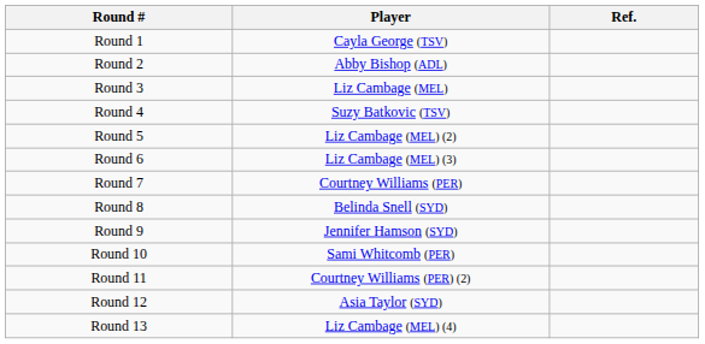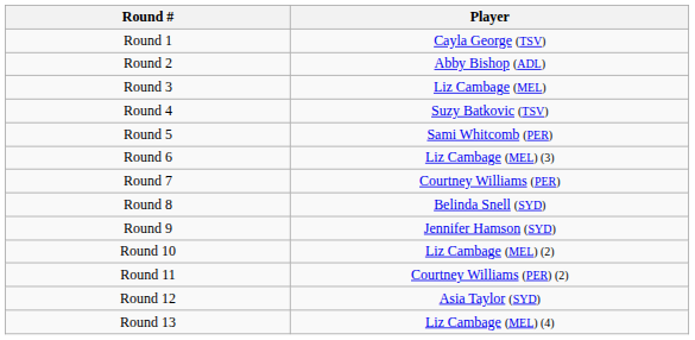- column: Ref.
Round 5 | Player: Liz Cambage (MEL) (2) -> Sami Whitcomb (PER)
Round 10 | Player: Sami Whitcomb (PER) -> Liz Cambage (MEL) (2)
